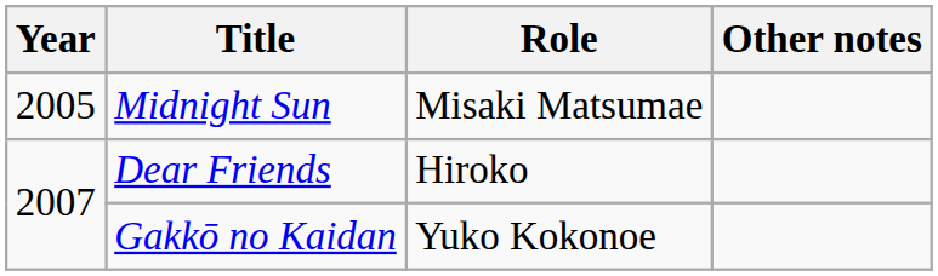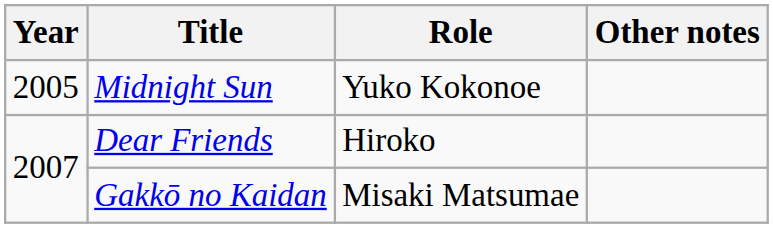Midnight Sun | Role: Misaki Matsumae -> Yuko Kokonoe
Gakkō no Kaidan | Role: Yuko Kokonoe -> Misaki Matsumae
